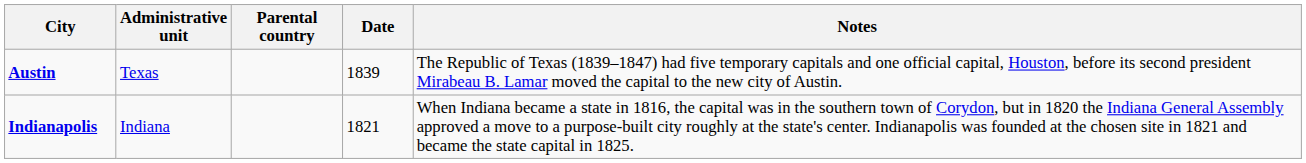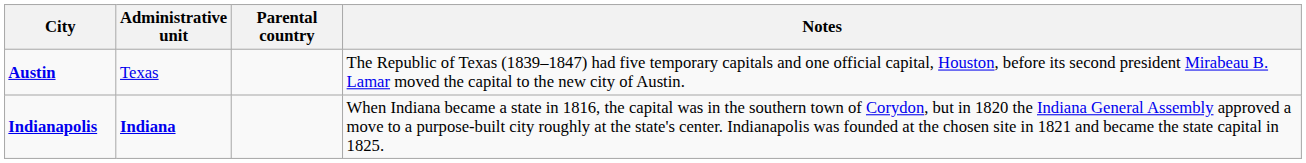- column: Date | 1839 | 1821
Indianapolis | Administrative unit: normal -> bold
